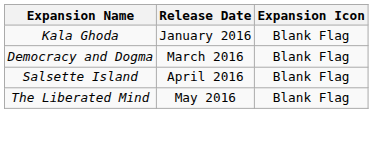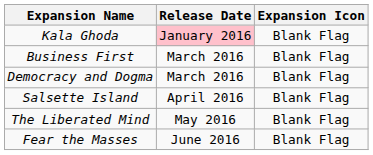Kala Ghoda | Release Date: no background -> pink background
+ row: Business First | March 2016 | Blank Flag
+ row: Fear the Masses | June 2016 | Blank Flag
